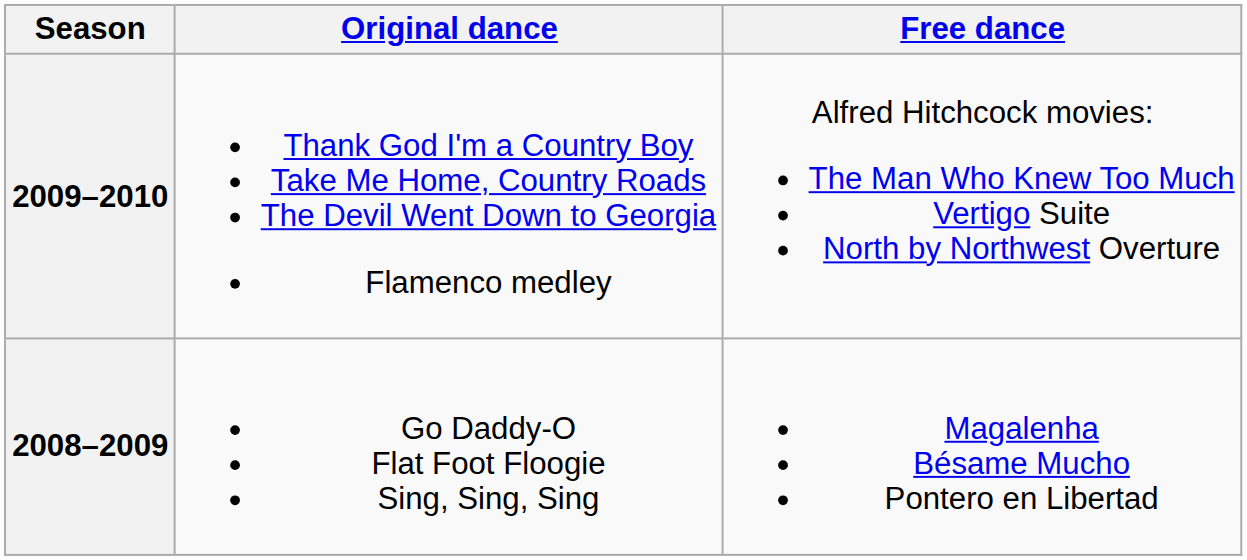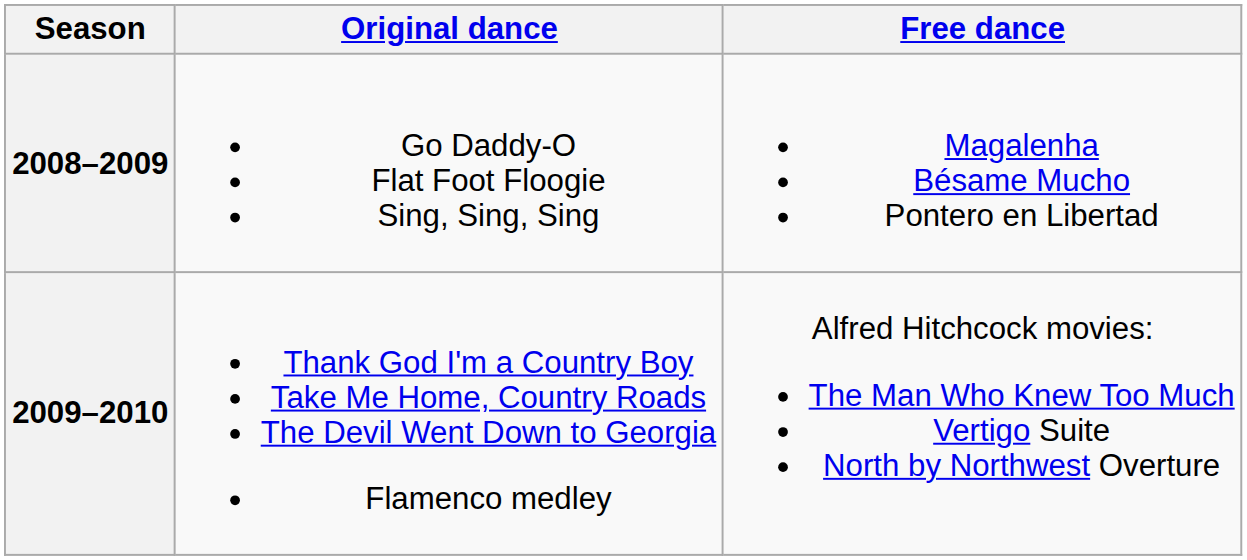rows swapped: 2009–2010 <-> 2008–2009
